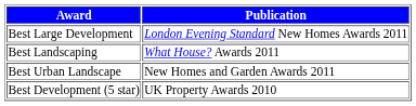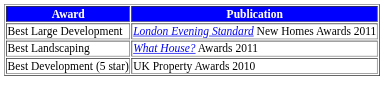- row: Best Urban Landscape | New Homes and Garden Awards 2011
